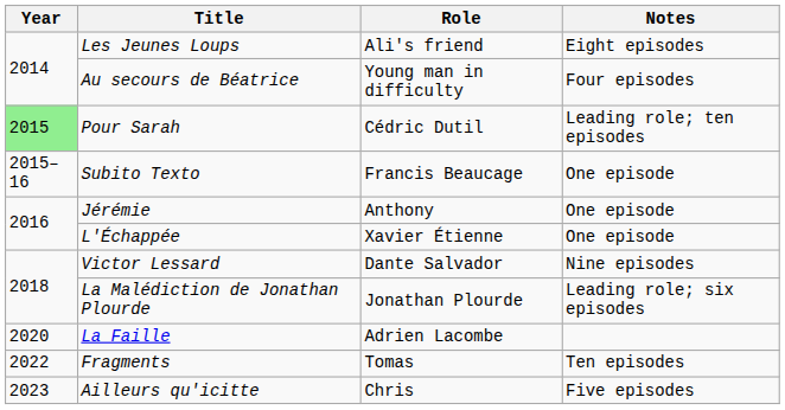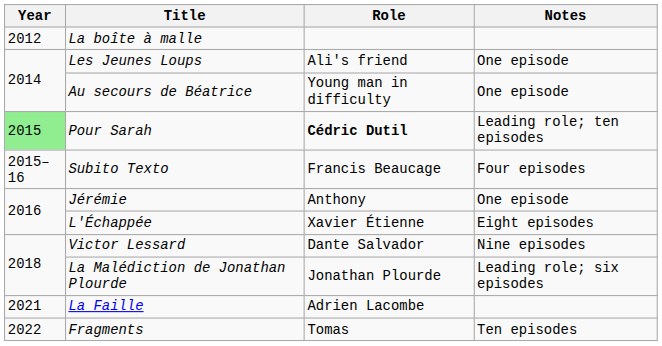+ row: 2012 | La boîte à malle
Les Jeunes Loups | Notes: Eight episodes -> One episode
Au secours de Béatrice | Notes: Four episodes -> One episode
Pour Sarah | Role: normal -> bold
Subito Texto | Notes: One episode -> Four episodes
L'Échappée | Notes: One episode -> Eight episodes
La Faille | Year: 2020 -> 2021
- row: 2023 | Ailleurs qu'icitte | Chris | Five episodes
